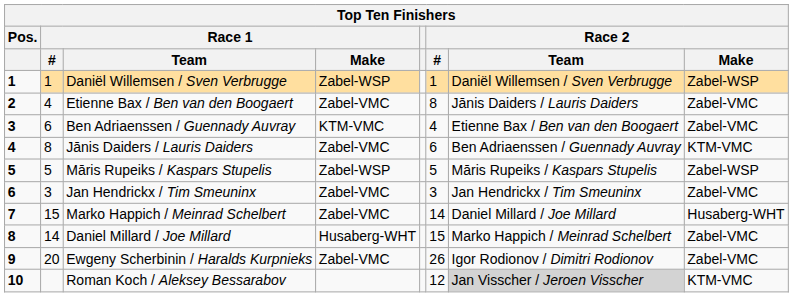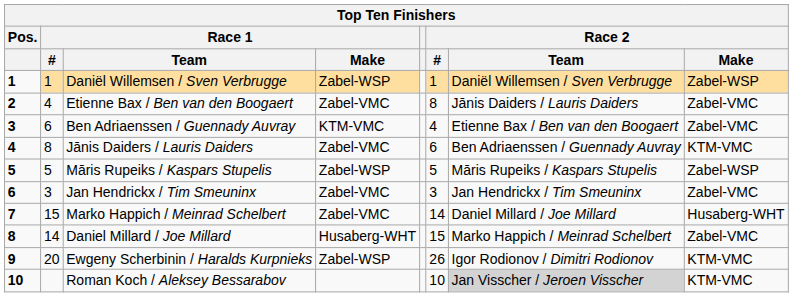Ewgeny Scherbinin / Haralds Kurpnieks | Race 1 / Make: Zabel-VMC -> Zabel-WSP
Ewgeny Scherbinin / Haralds Kurpnieks | Race 2 / Make: Zabel-VMC -> KTM-VMC
Roman Koch / Aleksey Bessarabov | Race 2 / #: 12 -> 10
